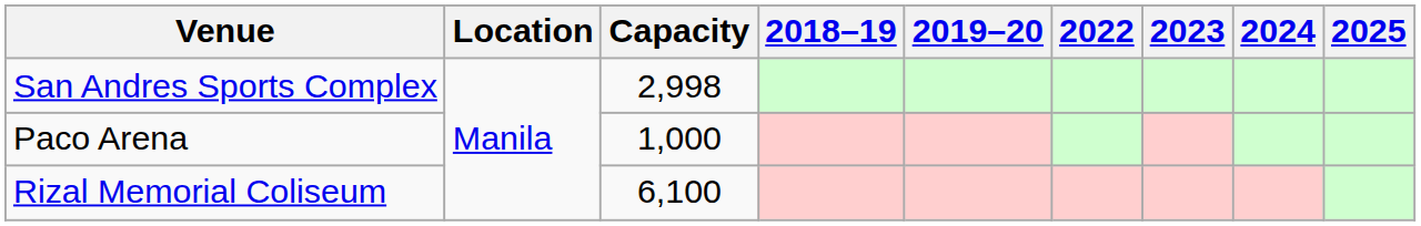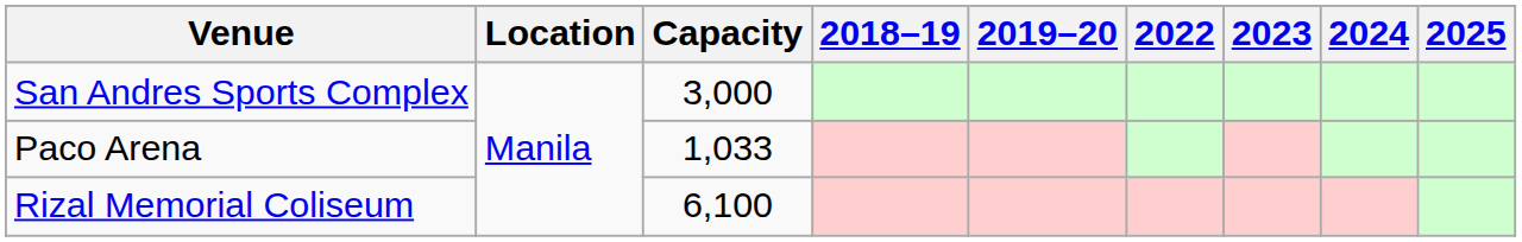San Andres Sports Complex | Capacity: 2,998 -> 3,000
Paco Arena | Capacity: 1,000 -> 1,033
